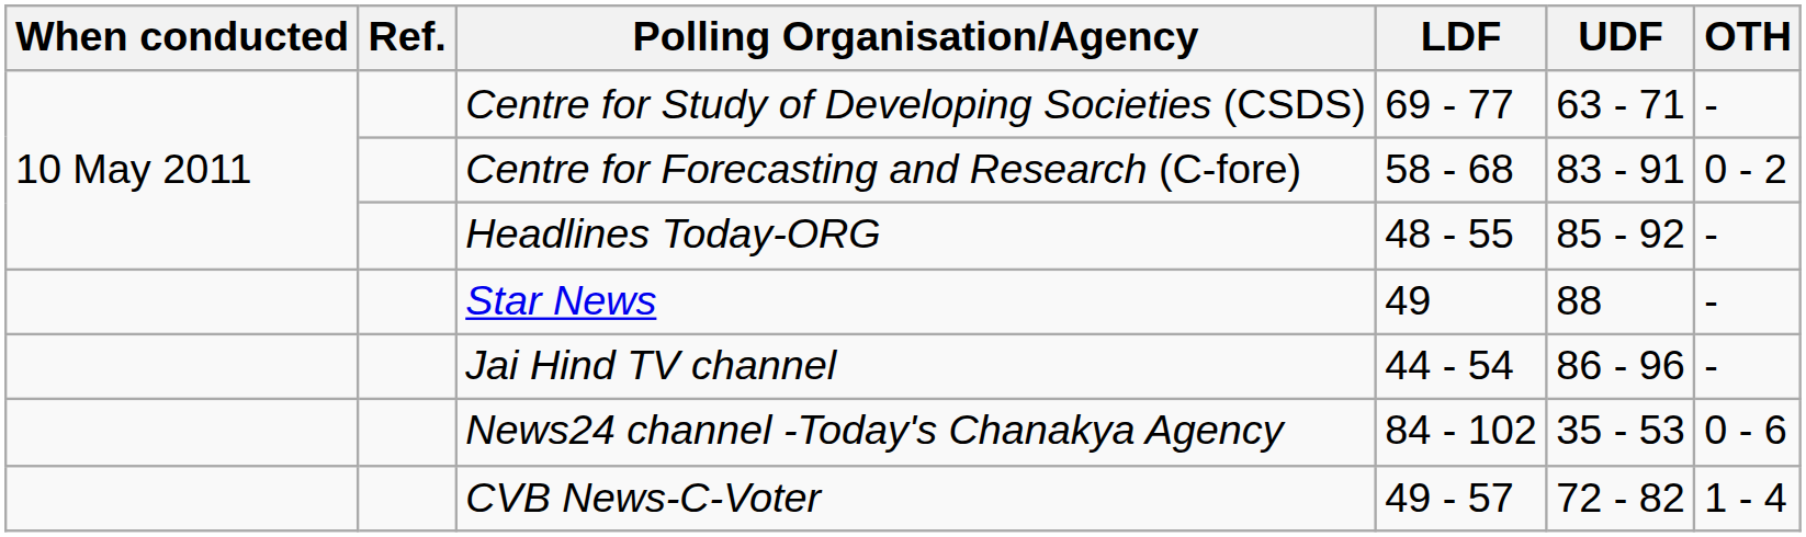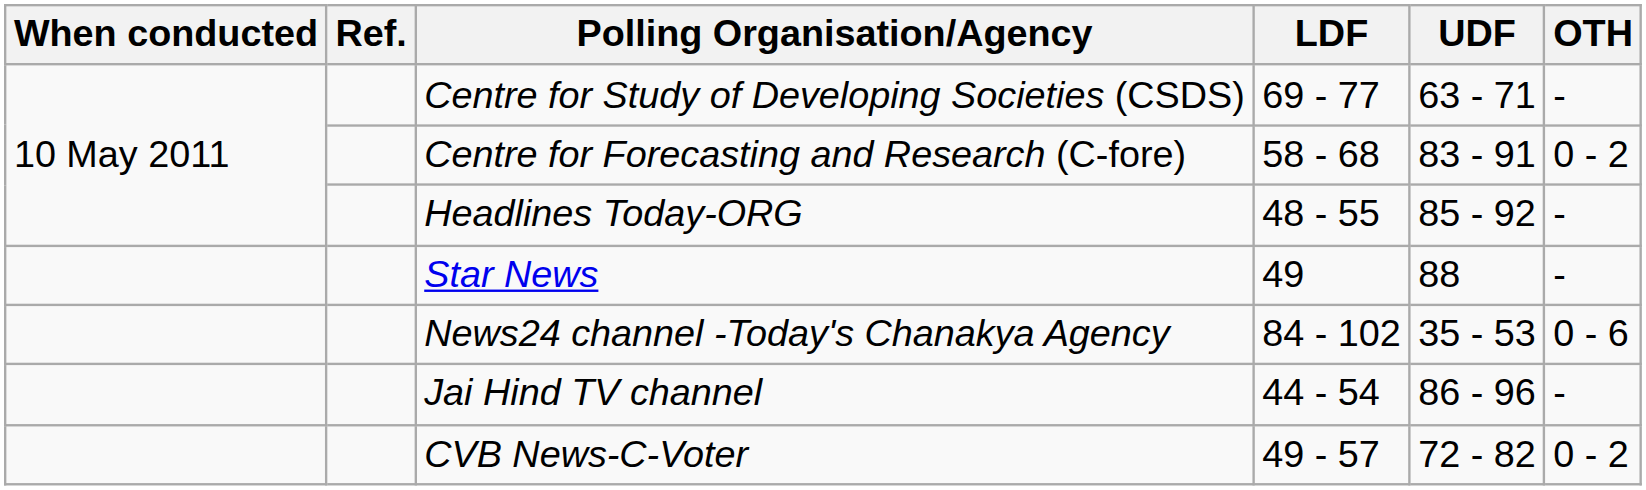rows swapped: Jai Hind TV channel <-> News24 channel -Today's Chanakya Agency
CVB News-C-Voter | OTH: 1 - 4 -> 0 - 2
